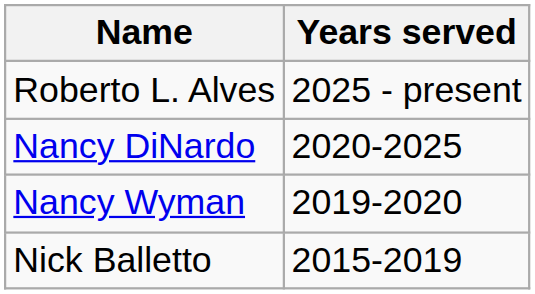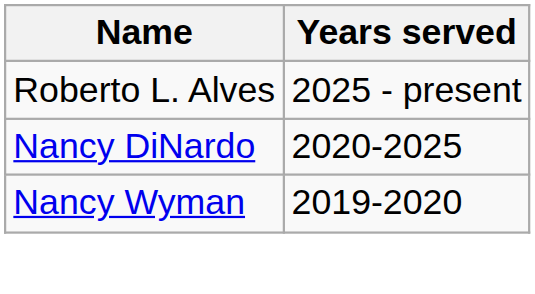- row: Nick Balletto | 2015-2019
